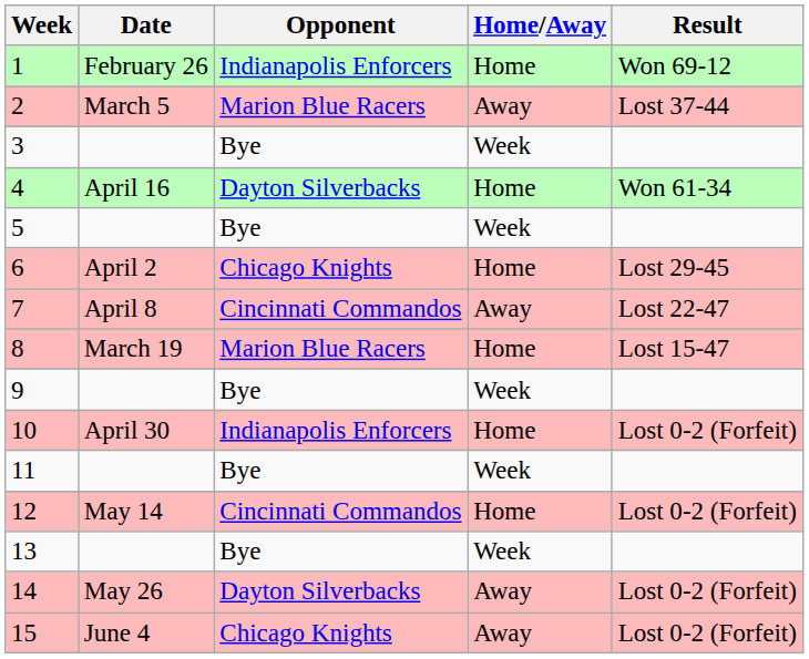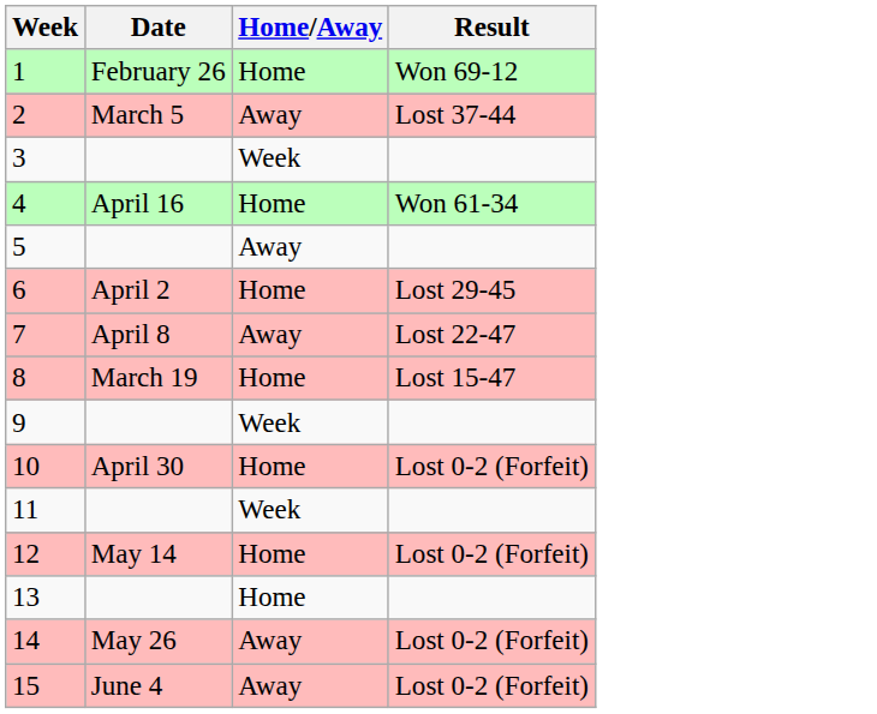- column: Opponent | Indianapolis Enforcers | Marion Blue Racers | Bye | Dayton Silverbacks | Bye | Chicago Knights | Cincinnati Commandos | Marion Blue Racers | Bye | Indianapolis Enforcers | Bye | Cincinnati Commandos | Bye | Dayton Silverbacks | Chicago Knights
5 | Home/Away: Week -> Away
13 | Home/Away: Week -> Home
